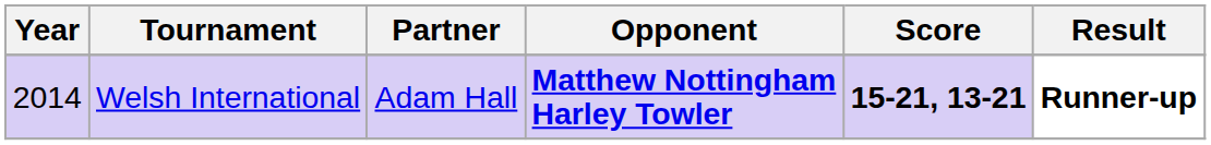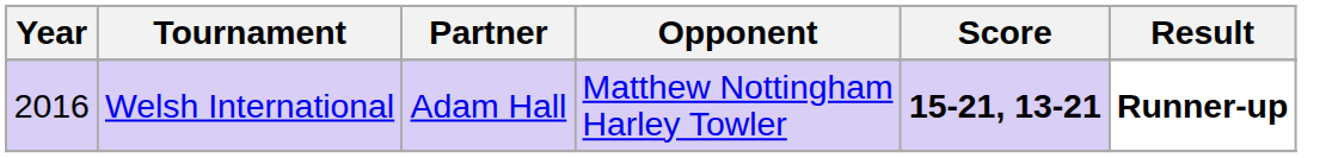Welsh International | Year: 2014 -> 2016
Welsh International | Opponent: bold -> normal
